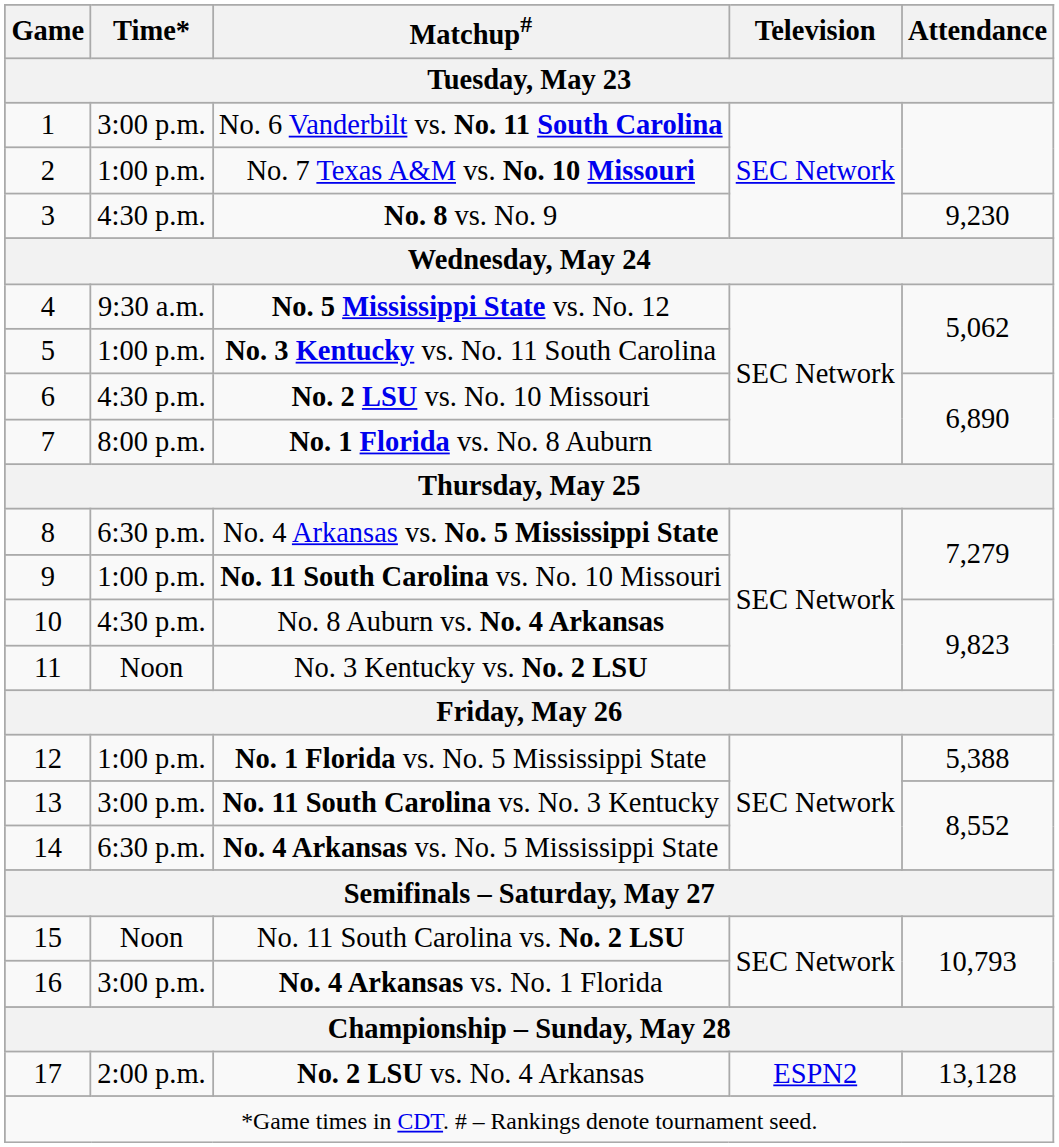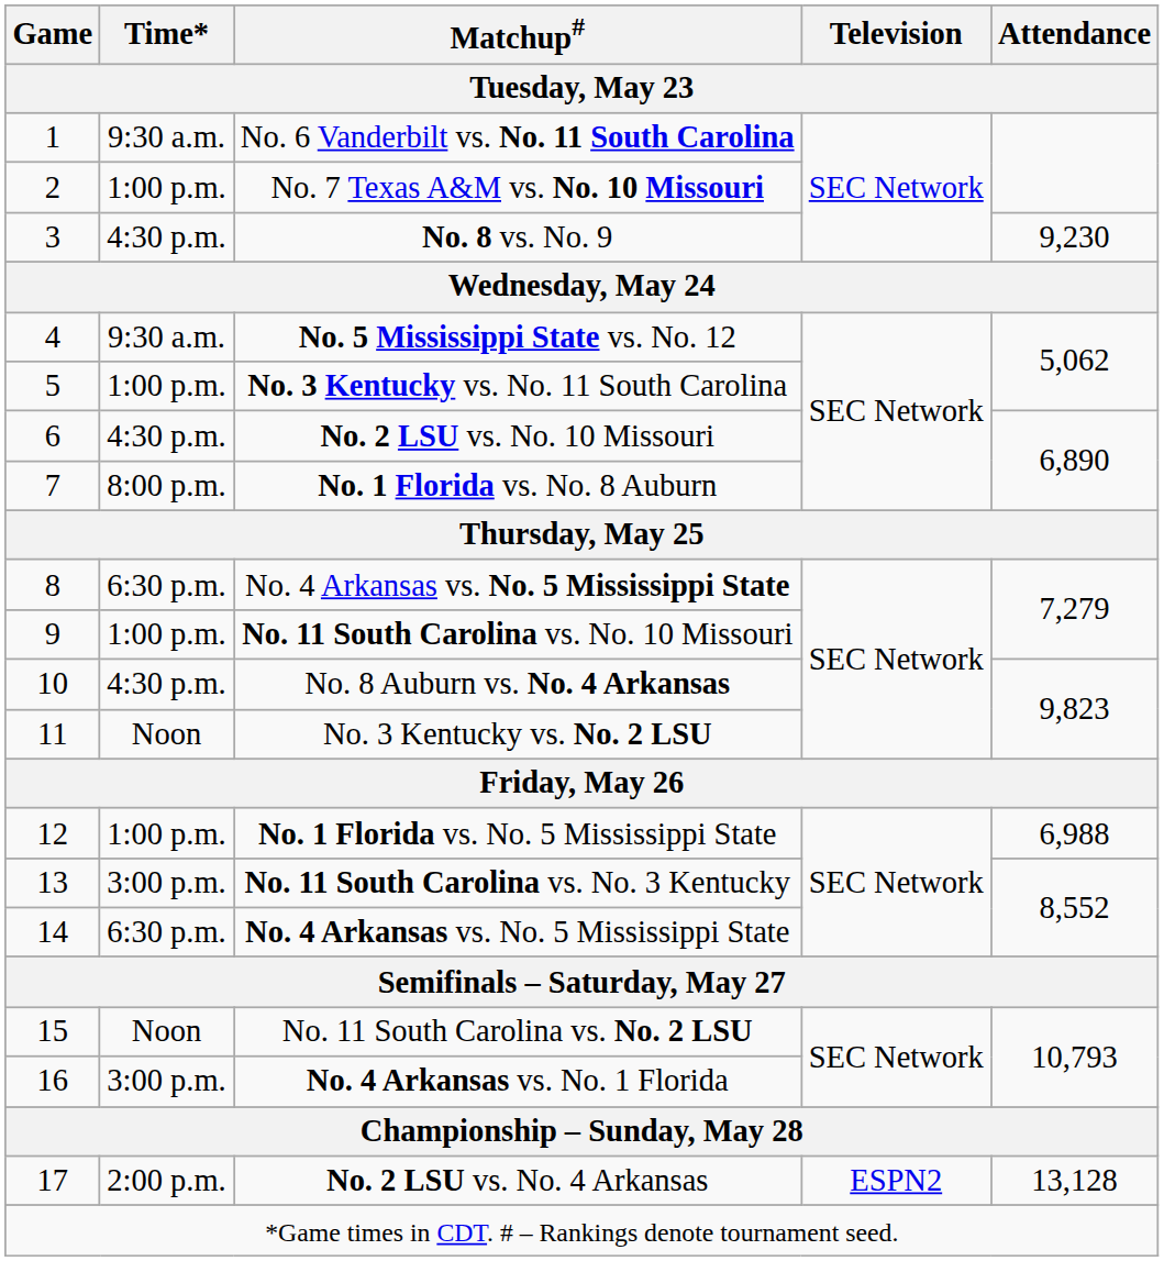No. 6 Vanderbilt vs. No. 11 South Carolina | Time*: 3:00 p.m. -> 9:30 a.m.
No. 1 Florida vs. No. 5 Mississippi State | Attendance: 5,388 -> 6,988
